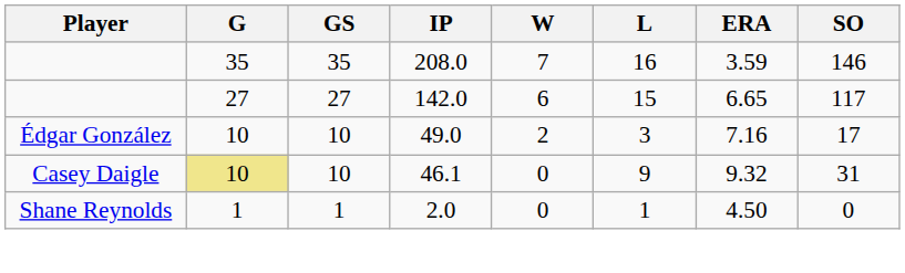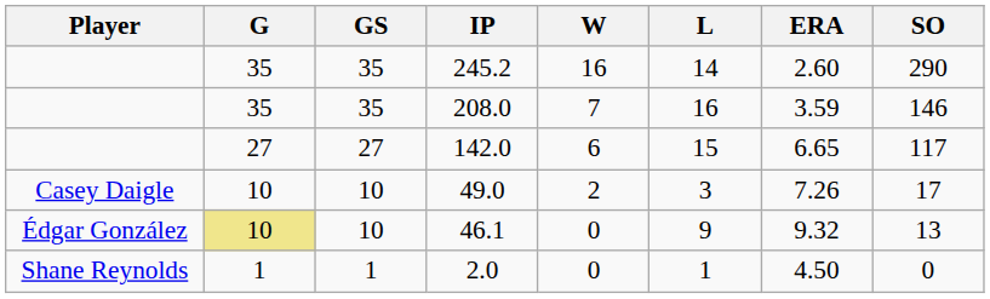+ row: 35 | 35 | 245.2 | 16 | 14 | 2.60 | 290
49.0 | Player: Édgar González -> Casey Daigle
49.0 | ERA: 7.16 -> 7.26
46.1 | Player: Casey Daigle -> Édgar González
46.1 | SO: 31 -> 13
